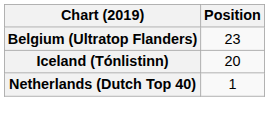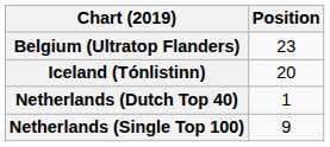+ row: Netherlands (Single Top 100) | 9
